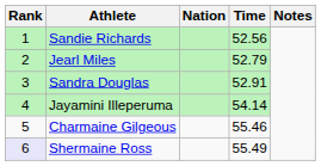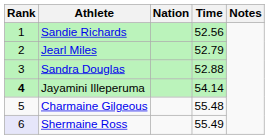Sandra Douglas | Time: 52.91 -> 52.88
Jayamini Illeperuma | Rank: normal -> bold
Charmaine Gilgeous | Time: 55.46 -> 55.48
